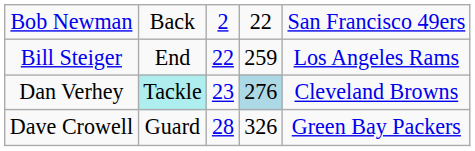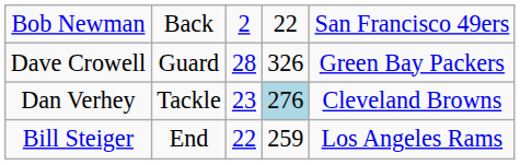rows swapped: Bill Steiger <-> Dave Crowell
Dan Verhey | column 2: paleturquoise background -> no background
